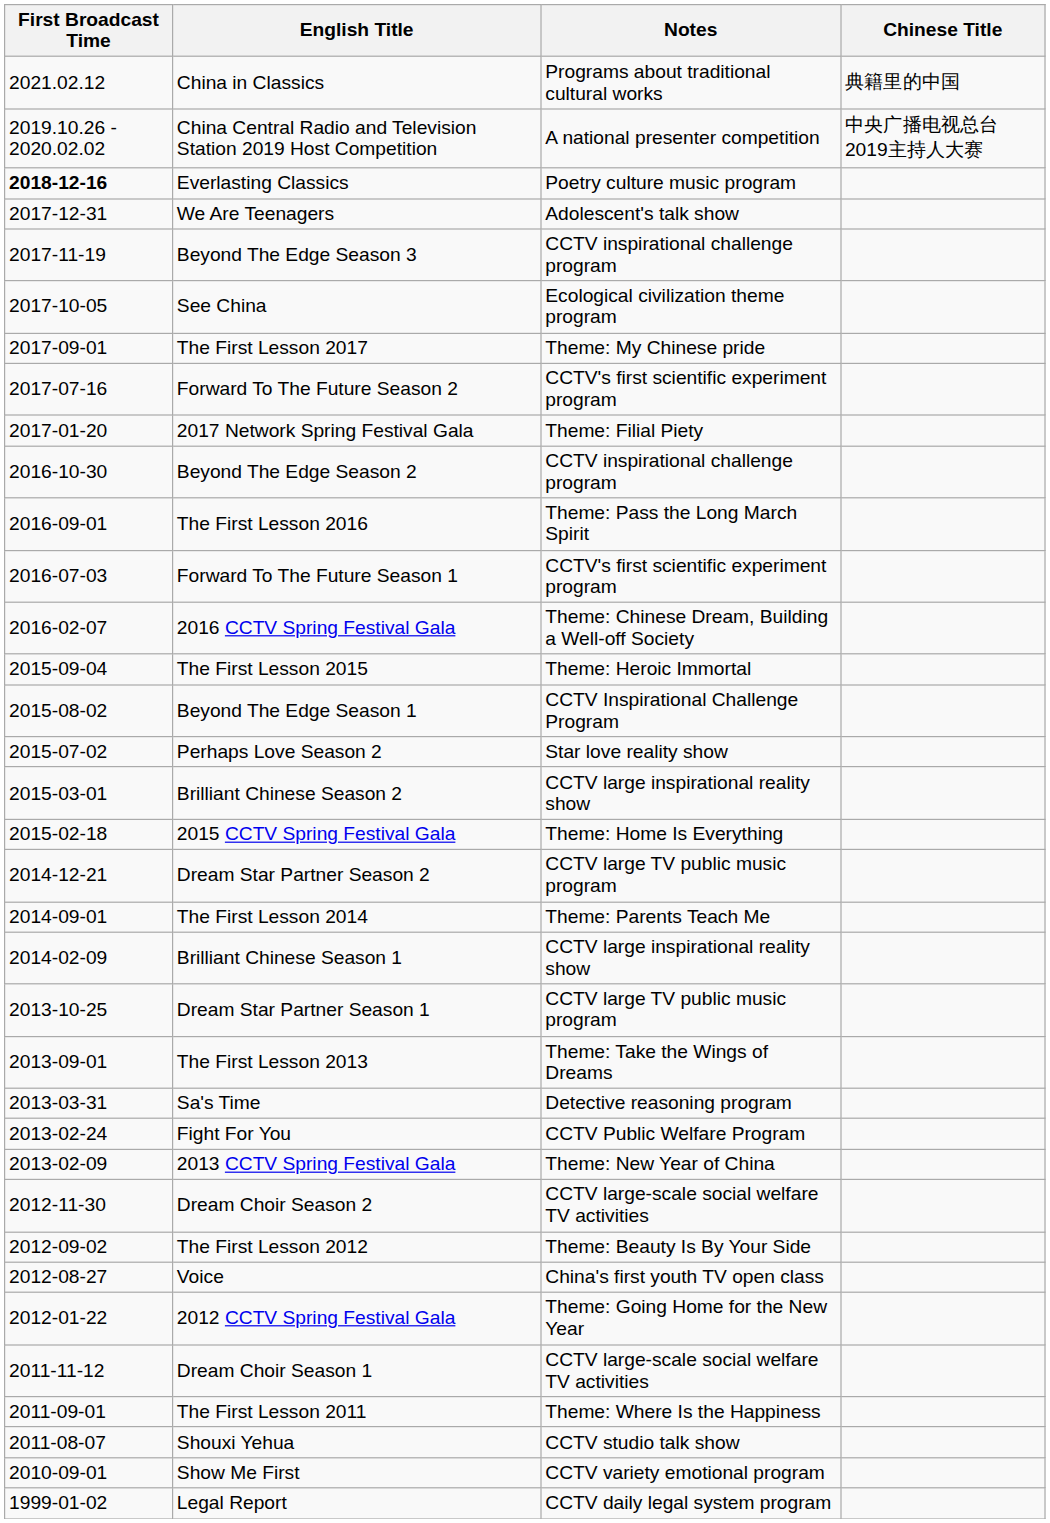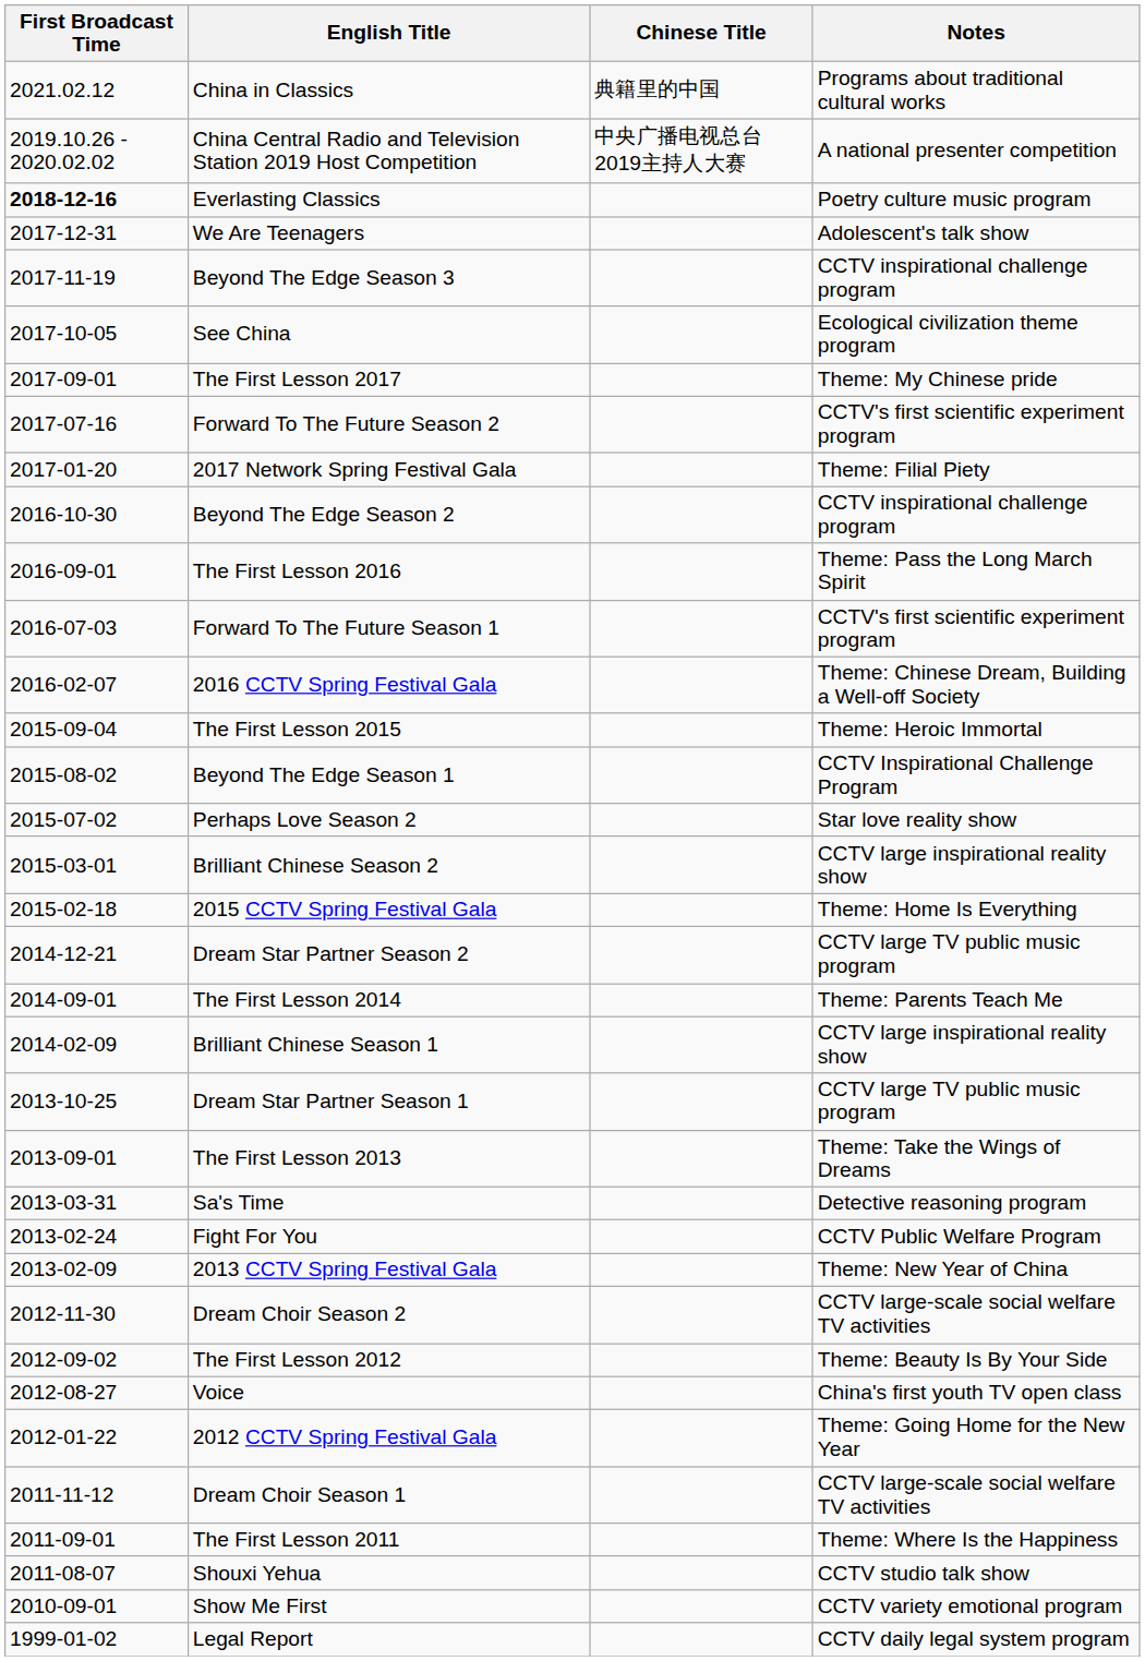columns swapped: Chinese Title <-> Notes
